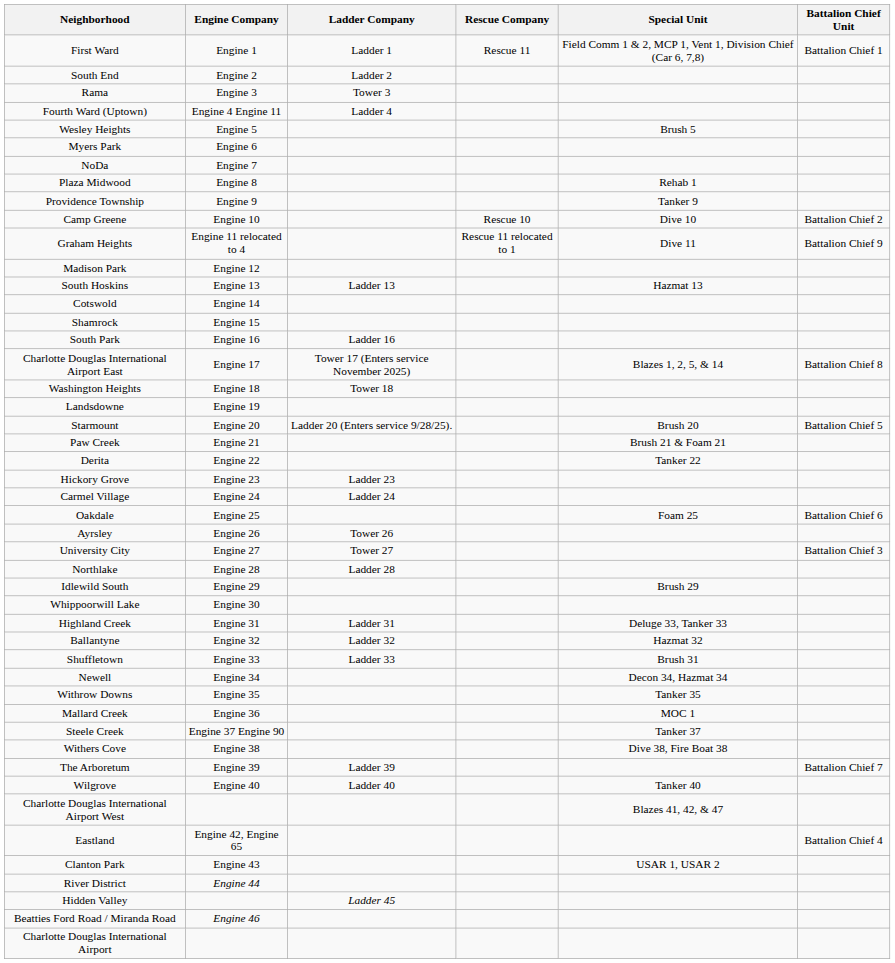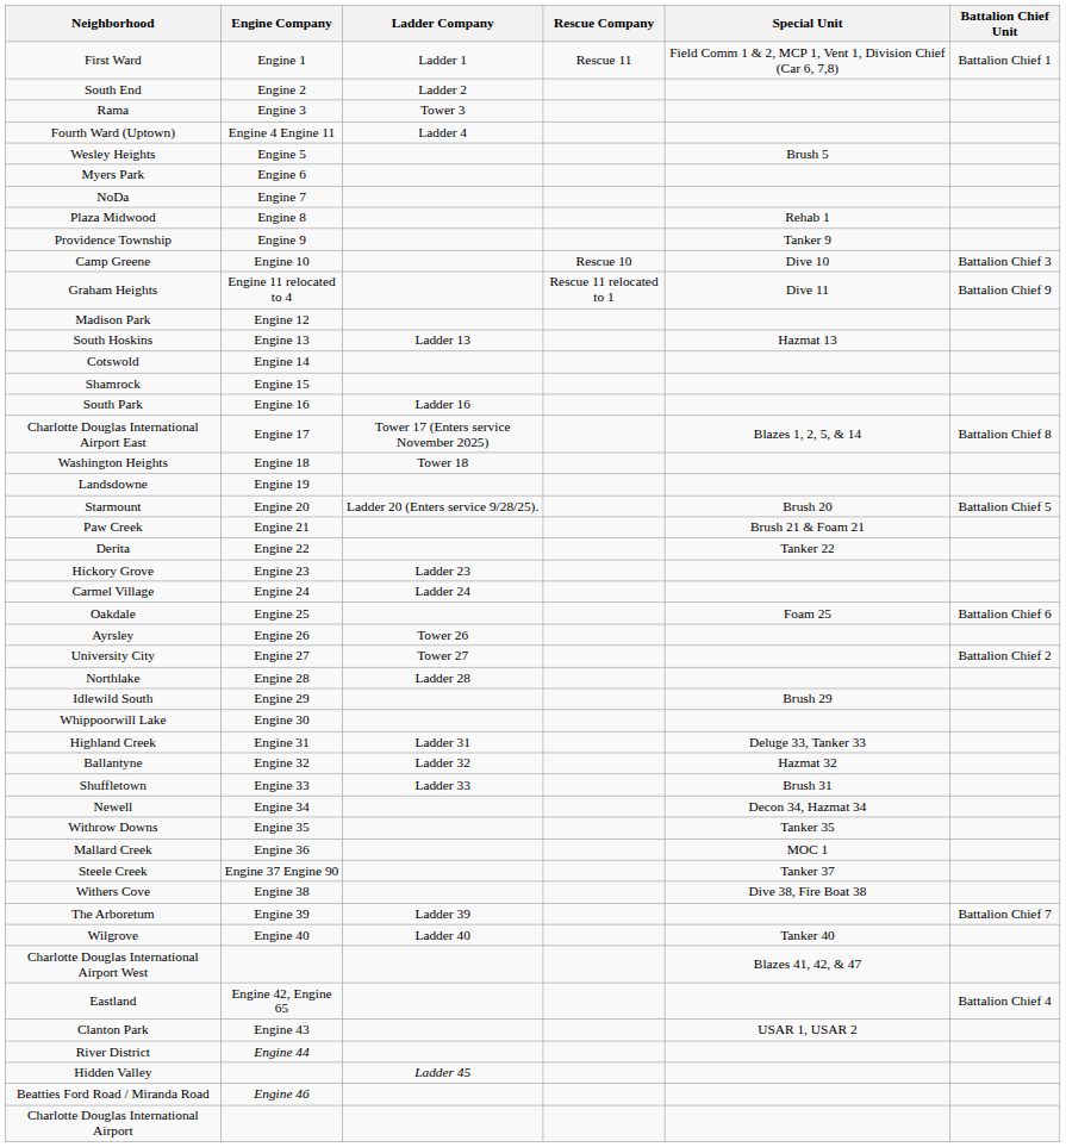Camp Greene | Battalion Chief Unit: Battalion Chief 2 -> Battalion Chief 3
University City | Battalion Chief Unit: Battalion Chief 3 -> Battalion Chief 2
